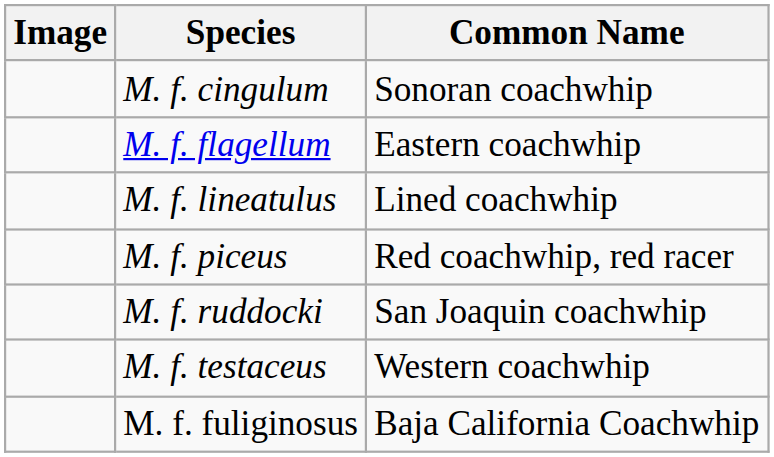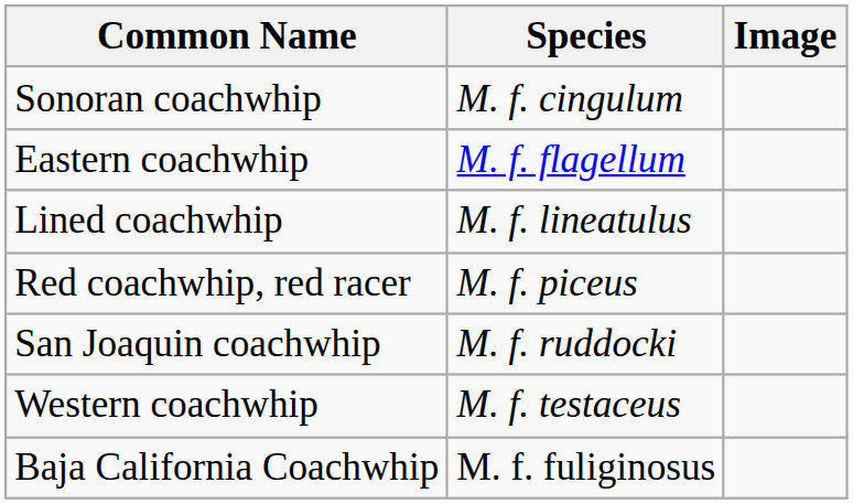columns swapped: Image <-> Common Name
